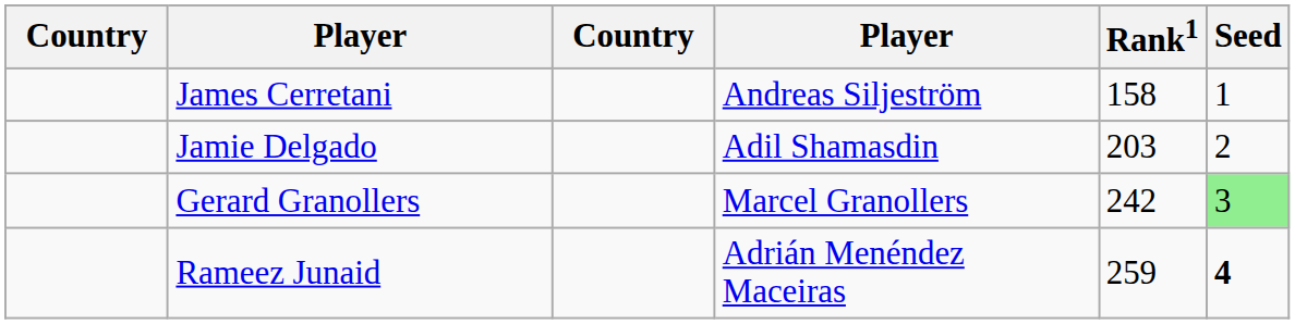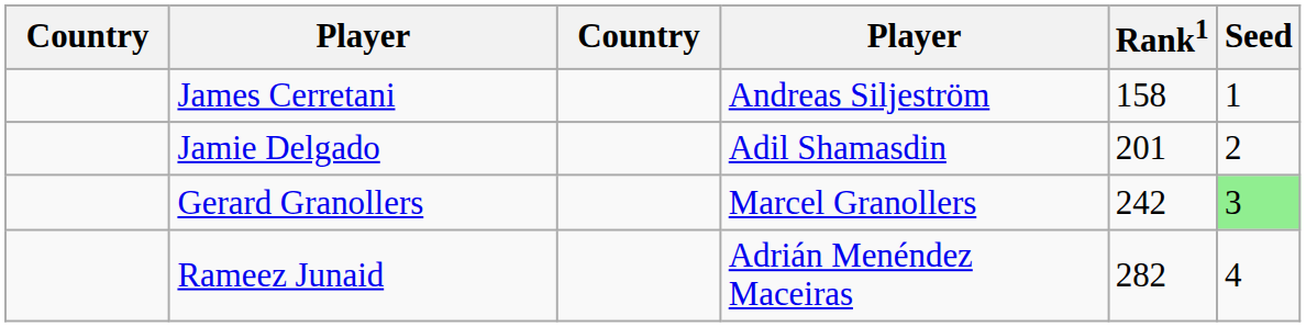Jamie Delgado | Rank1: 203 -> 201
Rameez Junaid | Rank1: 259 -> 282
Rameez Junaid | Seed: bold -> normal
